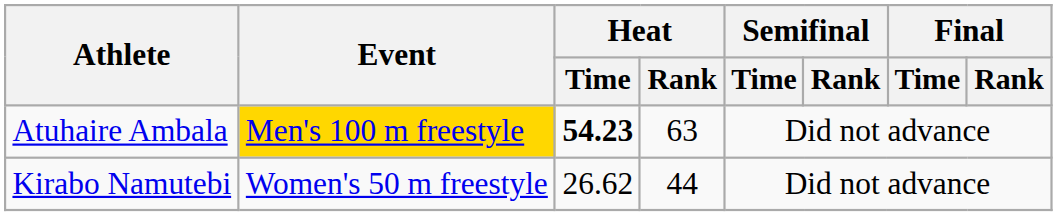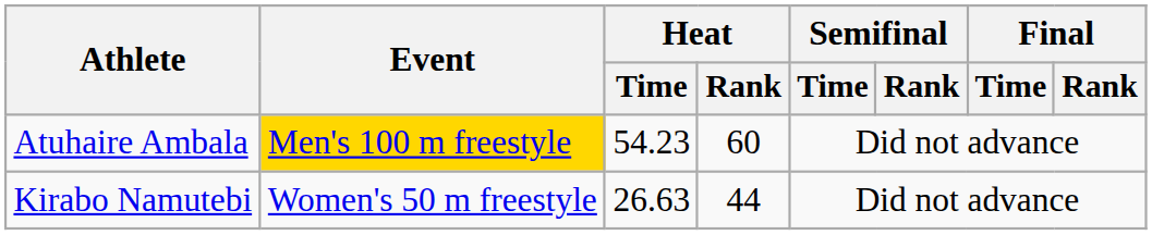Atuhaire Ambala | Heat / Time: bold -> normal
Atuhaire Ambala | Heat / Rank: 63 -> 60
Kirabo Namutebi | Heat / Time: 26.62 -> 26.63
